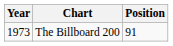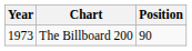The Billboard 200 | Position: 91 -> 90
